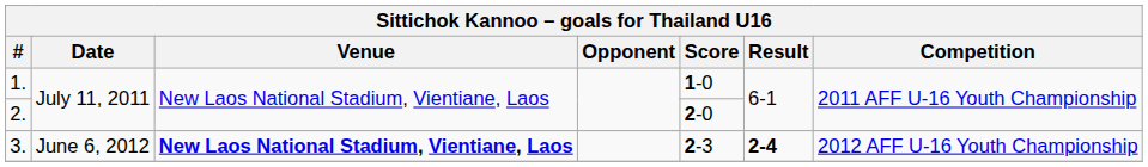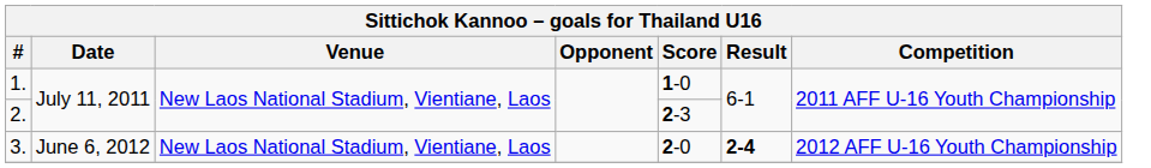2. | Score: 2-0 -> 2-3
3. | Venue: bold -> normal
3. | Score: 2-3 -> 2-0
